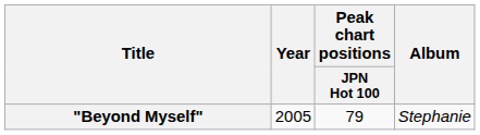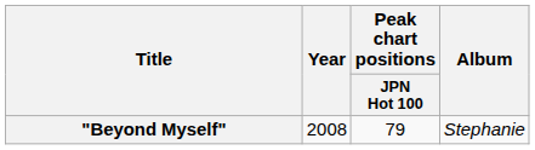"Beyond Myself" | Year: 2005 -> 2008
